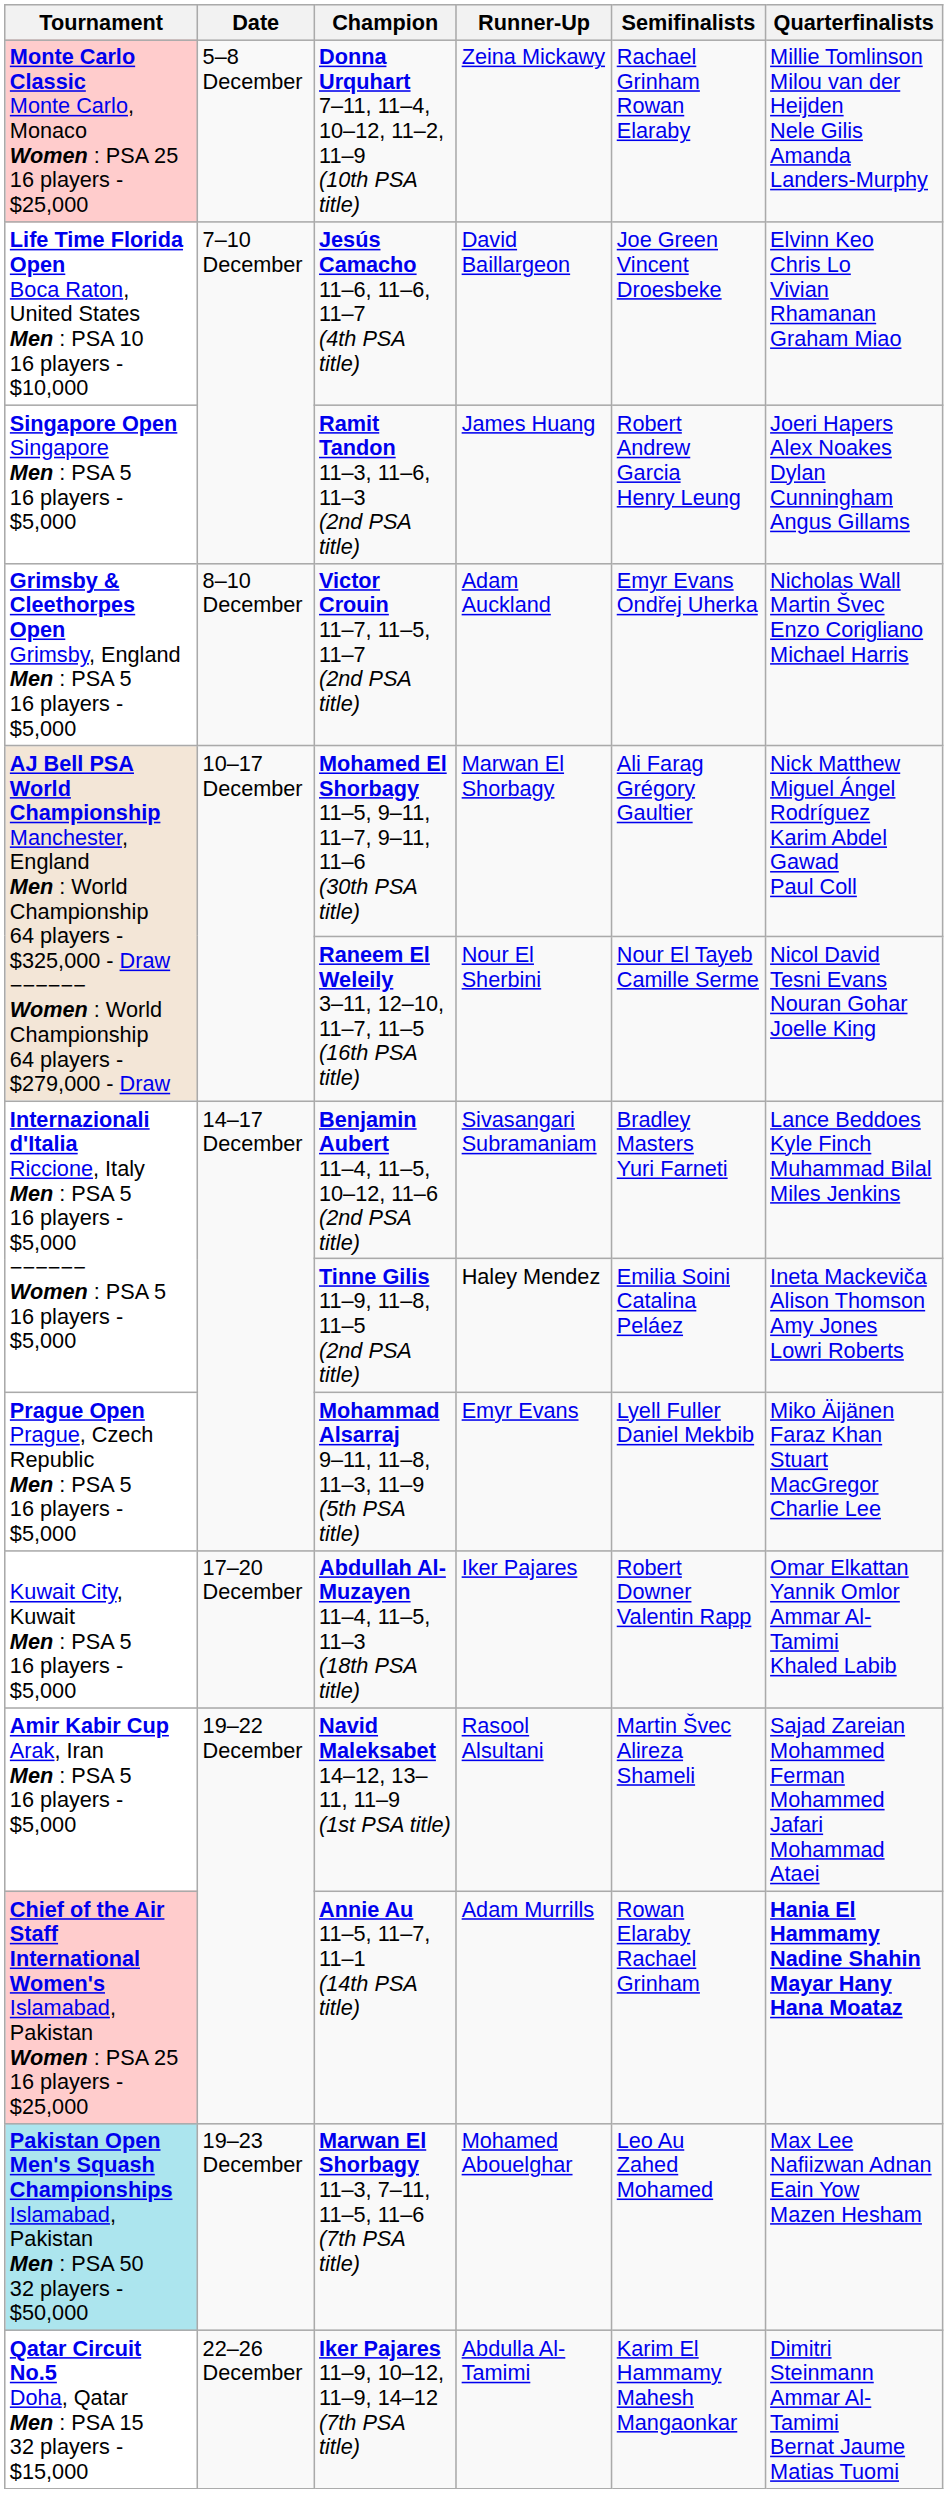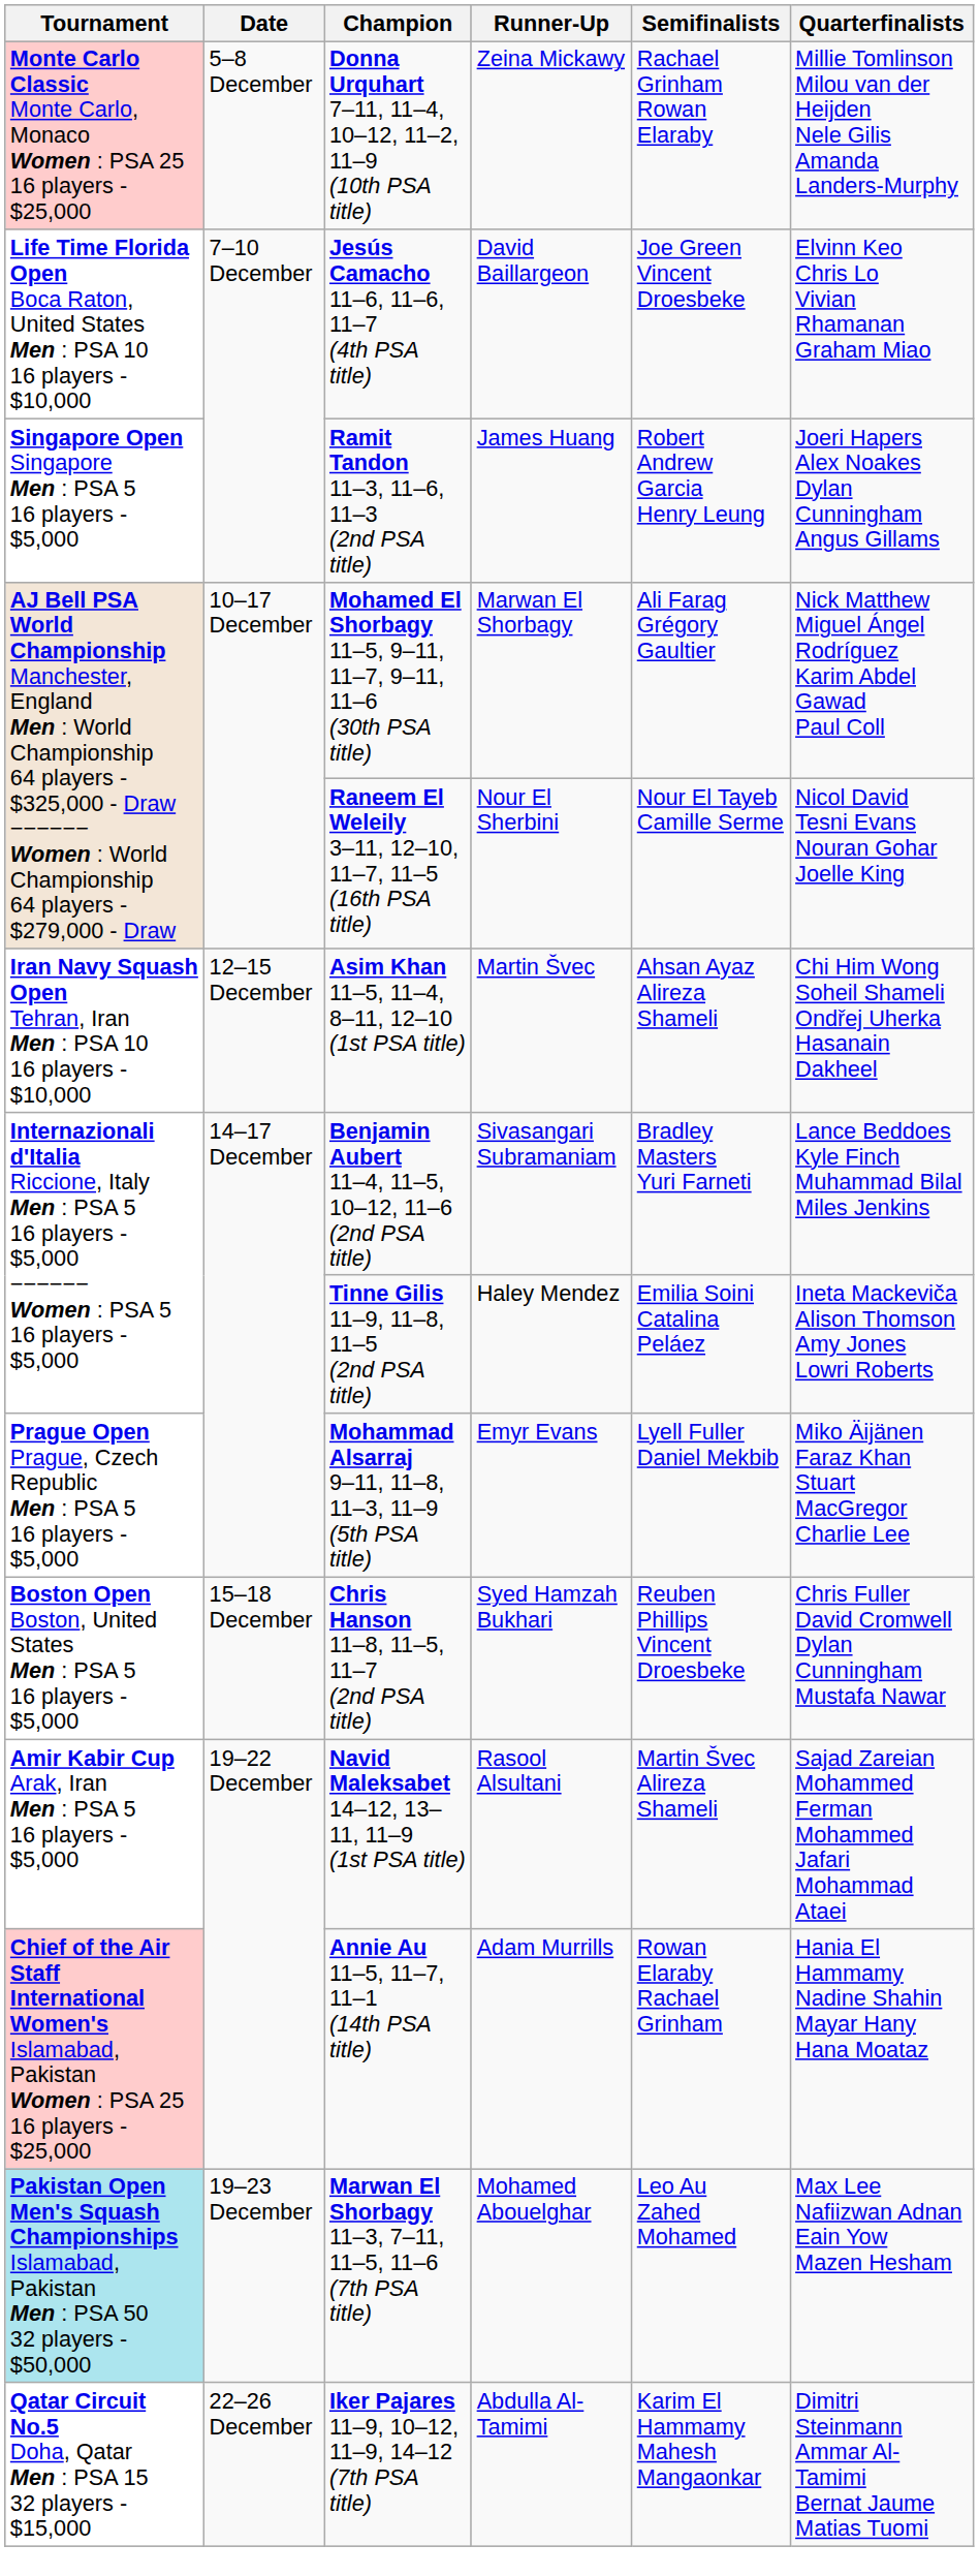- row: Grimsby & Cleethorpes Open Grimsby, England Men : PSA 5 16 players - $5,000 | 8–10 December | Victor Crouin 11–7, 11–5, 11–7 (2nd PSA title) | Adam Auckland | Emyr Evans Ondřej Uherka | Nicholas Wall Martin Švec Enzo Corigliano Michael Harris
+ row: Iran Navy Squash Open Tehran, Iran Men : PSA 10 16 players - $10,000 | 12–15 December | Asim Khan 11–5, 11–4, 8–11, 12–10 (1st PSA title) | Martin Švec | Ahsan Ayaz Alireza Shameli | Chi Him Wong Soheil Shameli Ondřej Uherka Hasanain Dakheel
+ row: Boston Open Boston, United States Men : PSA 5 16 players - $5,000 | 15–18 December | Chris Hanson 11–8, 11–5, 11–7 (2nd PSA title) | Syed Hamzah Bukhari | Reuben Phillips Vincent Droesbeke | Chris Fuller David Cromwell Dylan Cunningham Mustafa Nawar
- row: Kuwait City, Kuwait Men : PSA 5 16 players - $5,000 | 17–20 December | Abdullah Al-Muzayen 11–4, 11–5, 11–3 (18th PSA title) | Iker Pajares | Robert Downer Valentin Rapp | Omar Elkattan Yannik Omlor Ammar Al-Tamimi Khaled Labib
Annie Au 11–5, 11–7, 11–1 (14th PSA title) | Quarterfinalists: bold -> normal
